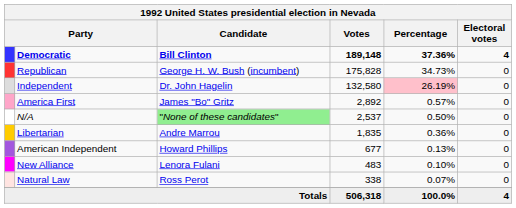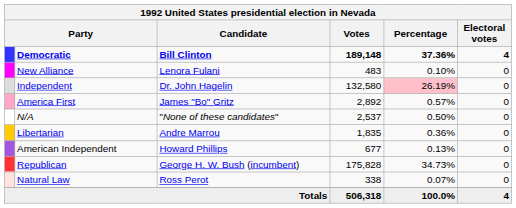rows swapped: Republican <-> New Alliance
N/A | Candidate: lightgreen background -> no background
